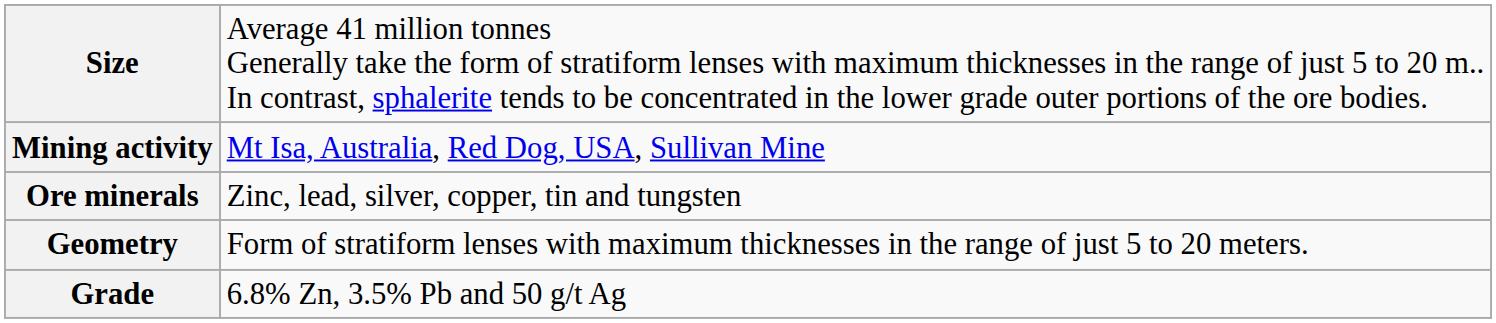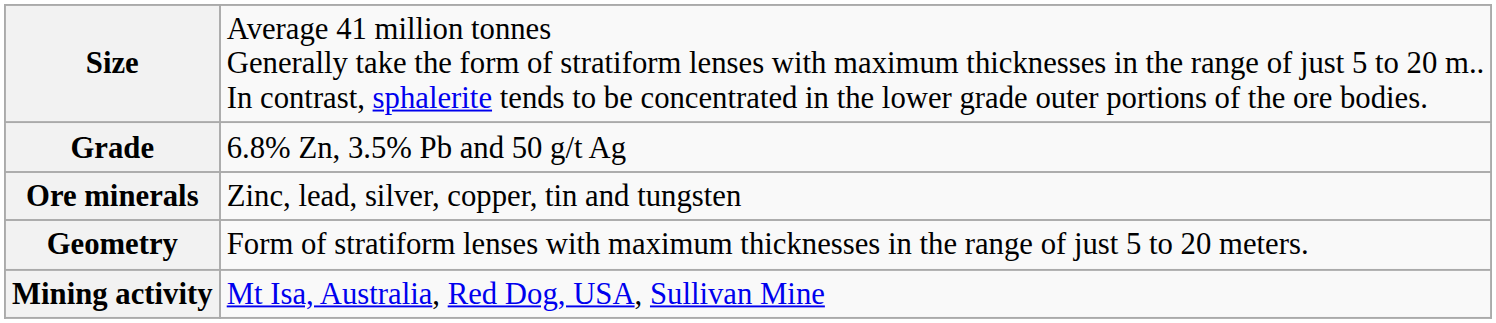rows swapped: Grade <-> Mining activity
